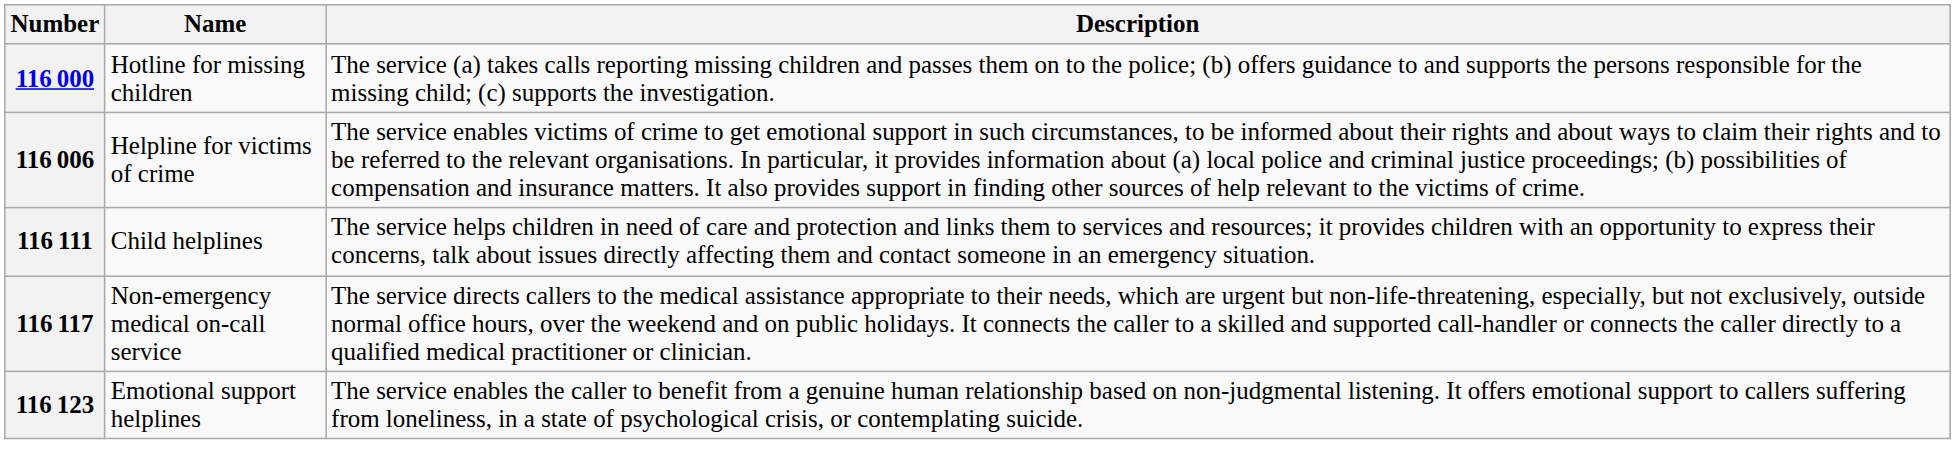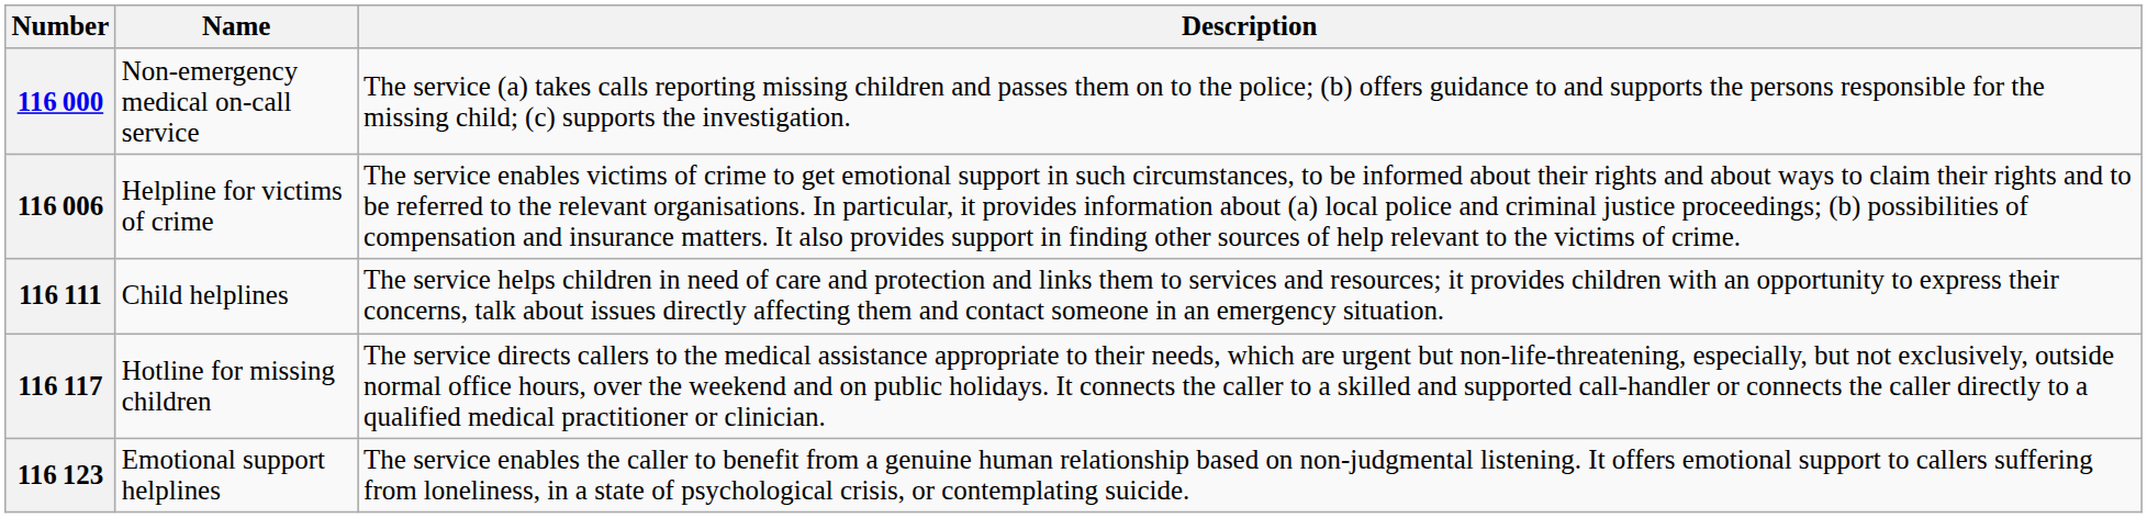116 000 | Name: Hotline for missing children -> Non-emergency medical on-call service
116 117 | Name: Non-emergency medical on-call service -> Hotline for missing children
